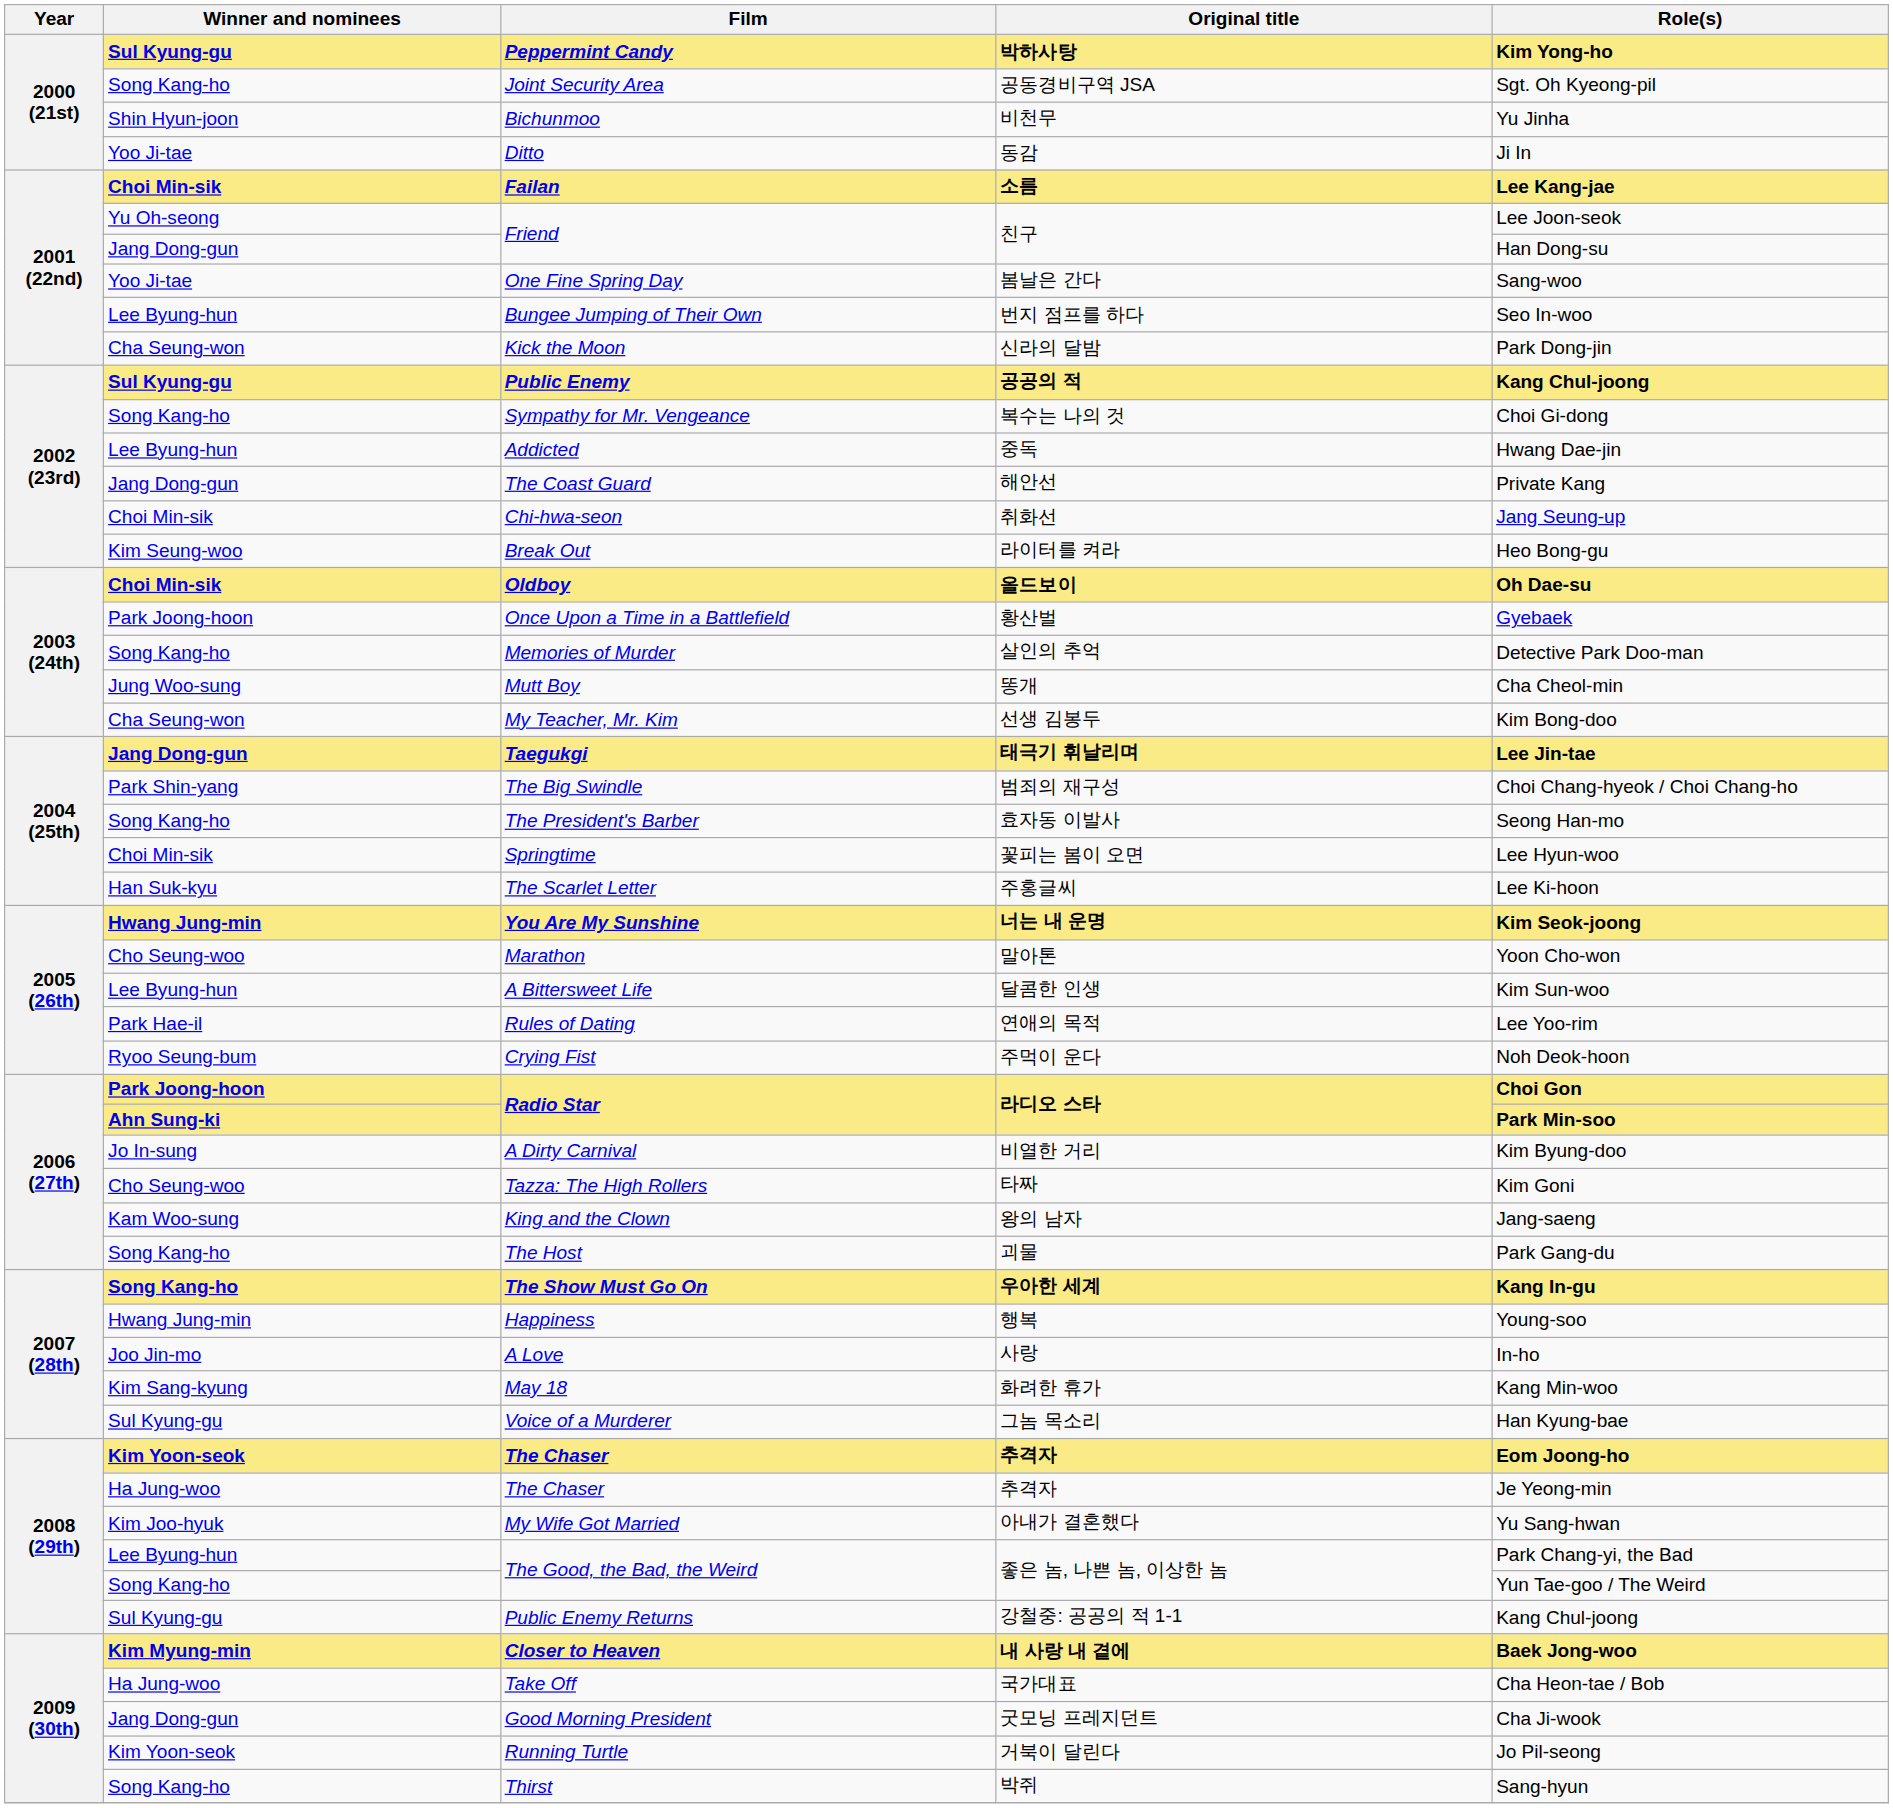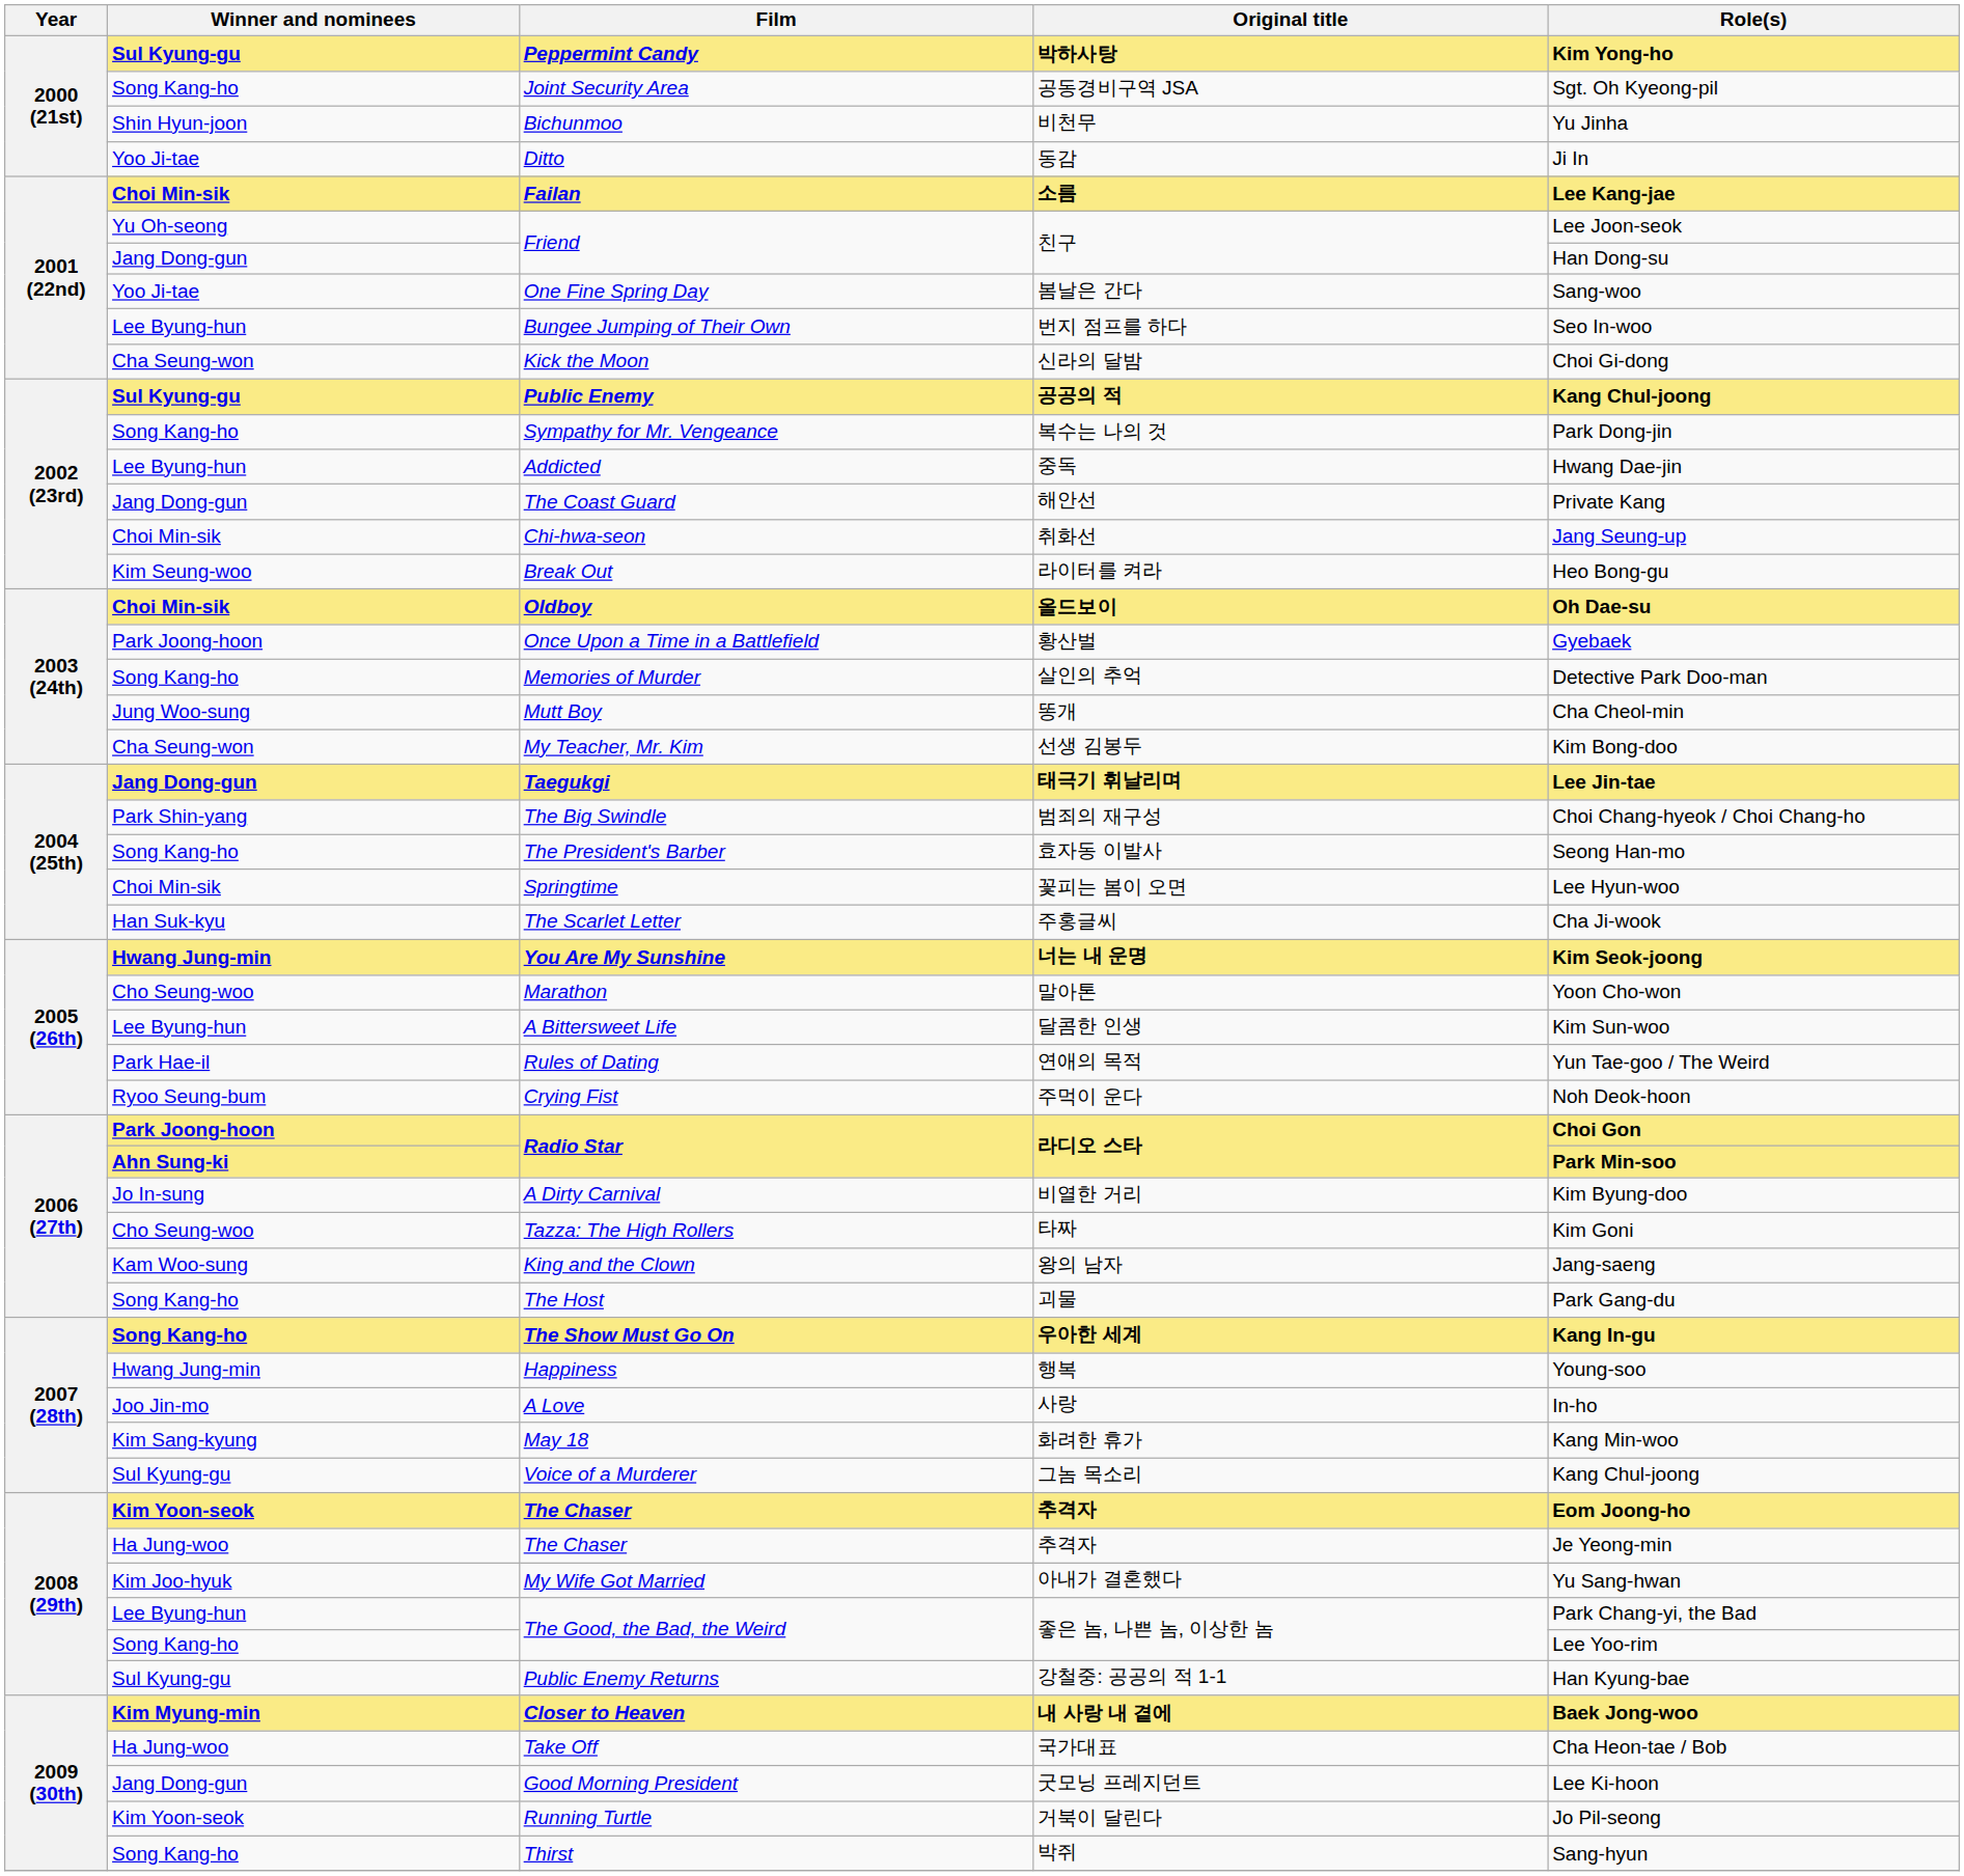Kick the Moon | Role(s): Park Dong-jin -> Choi Gi-dong
Sympathy for Mr. Vengeance | Role(s): Choi Gi-dong -> Park Dong-jin
The Scarlet Letter | Role(s): Lee Ki-hoon -> Cha Ji-wook
Rules of Dating | Role(s): Lee Yoo-rim -> Yun Tae-goo / The Weird
Voice of a Murderer | Role(s): Han Kyung-bae -> Kang Chul-joong
Song Kang-ho / The Good, the Bad, the Weird | Role(s): Yun Tae-goo / The Weird -> Lee Yoo-rim
Public Enemy Returns | Role(s): Kang Chul-joong -> Han Kyung-bae
Good Morning President | Role(s): Cha Ji-wook -> Lee Ki-hoon
